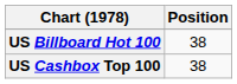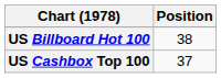US Cashbox Top 100 | Position: 38 -> 37
